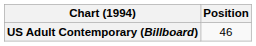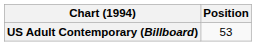US Adult Contemporary (Billboard) | Position: 46 -> 53
